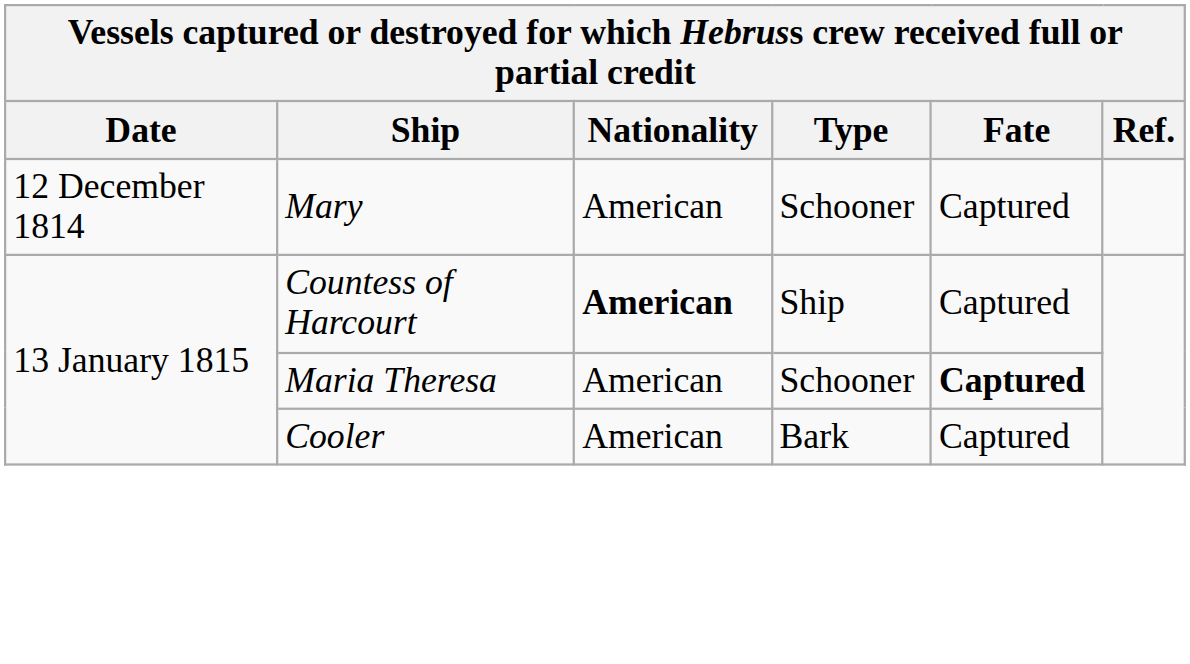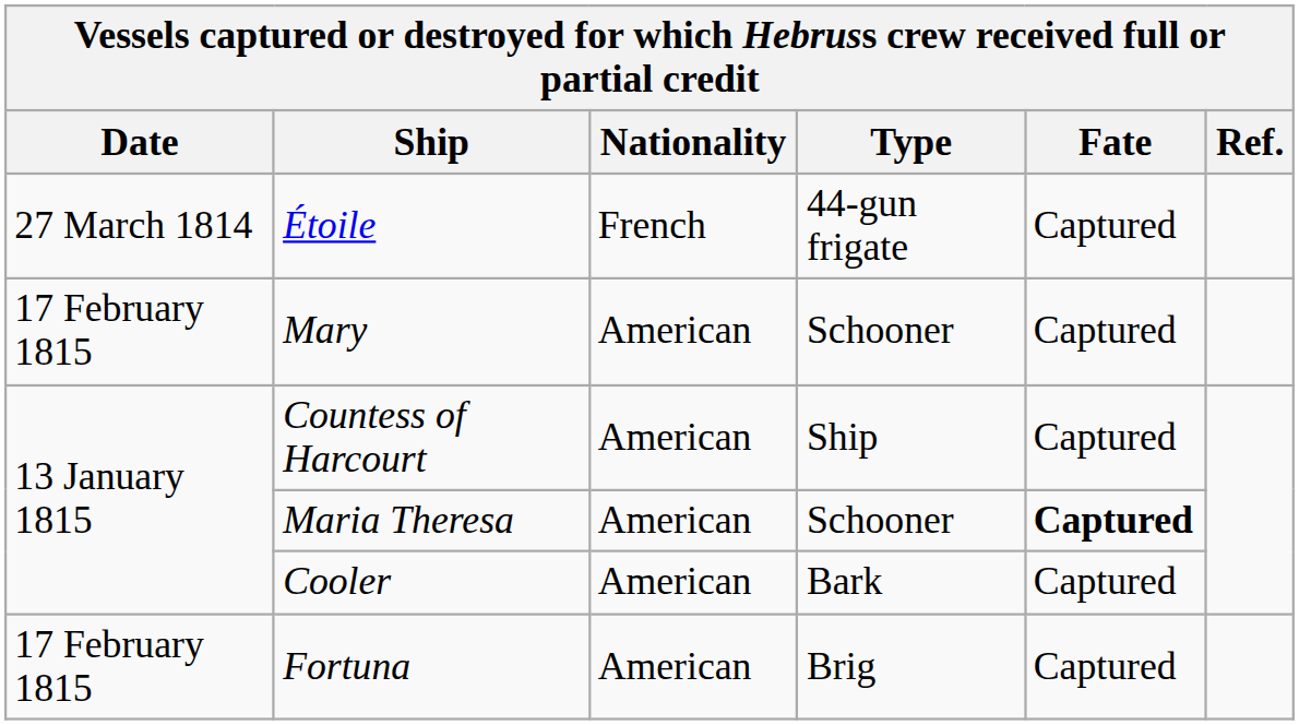+ row: 27 March 1814 | Étoile | French | 44-gun frigate | Captured
Mary | Date: 12 December 1814 -> 17 February 1815
Countess of Harcourt | Nationality: bold -> normal
+ row: 17 February 1815 | Fortuna | American | Brig | Captured
